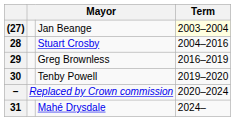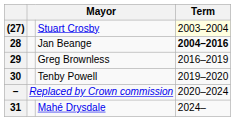(27) | column 3: Jan Beange -> Stuart Crosby
28 | column 3: Stuart Crosby -> Jan Beange
28 | Term: normal -> bold
